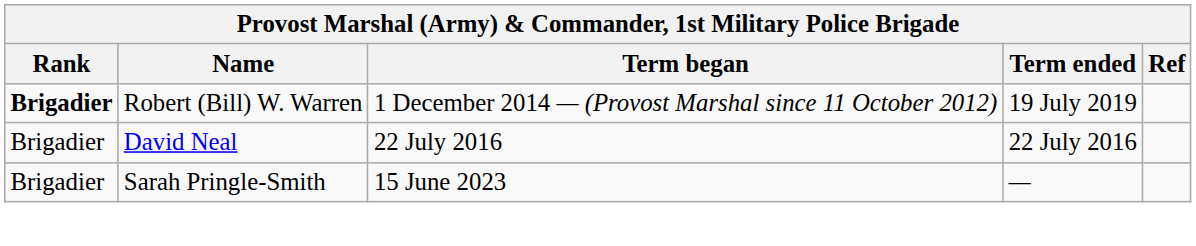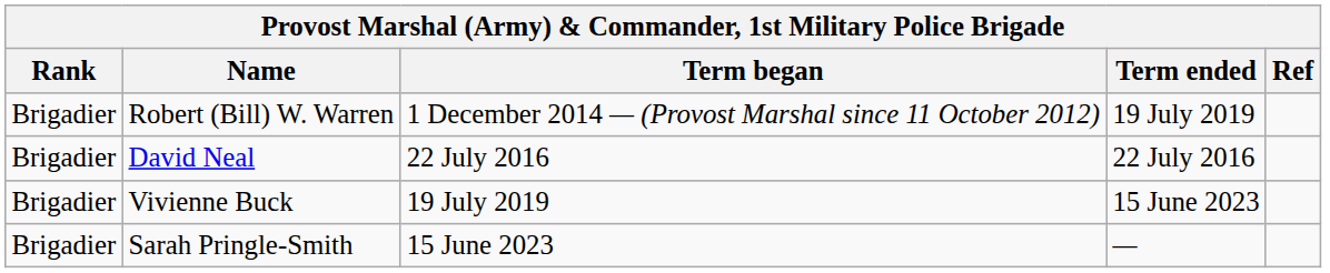Robert (Bill) W. Warren | Rank: bold -> normal
+ row: Brigadier | Vivienne Buck | 19 July 2019 | 15 June 2023
